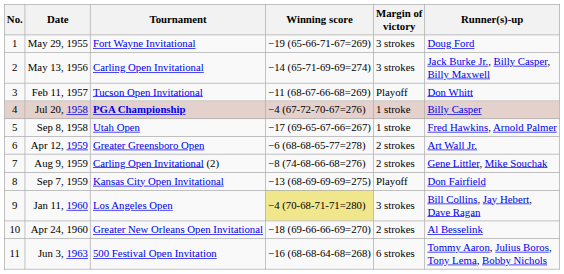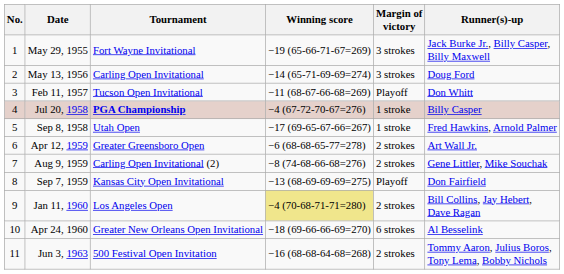May 29, 1955 | Runner(s)-up: Doug Ford -> Jack Burke Jr., Billy Casper, Billy Maxwell
May 13, 1956 | Runner(s)-up: Jack Burke Jr., Billy Casper, Billy Maxwell -> Doug Ford
Jan 11, 1960 | Margin of victory: 3 strokes -> 2 strokes
Apr 24, 1960 | Margin of victory: 2 strokes -> 6 strokes
Jun 3, 1963 | Margin of victory: 6 strokes -> 2 strokes
